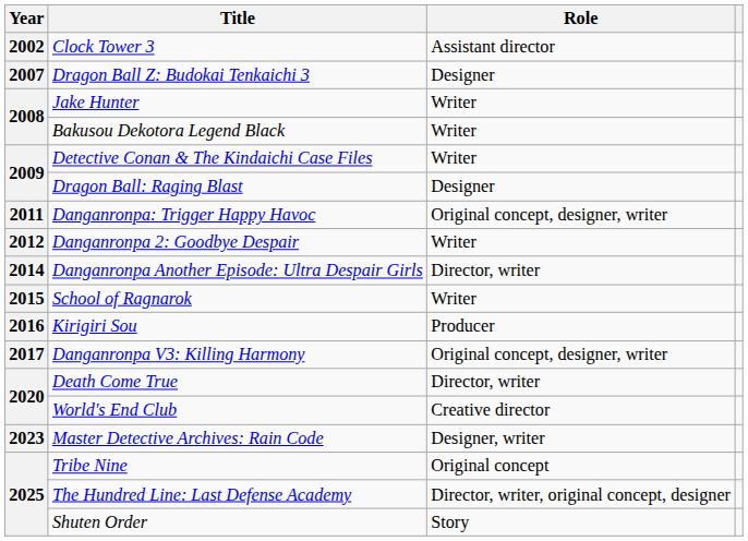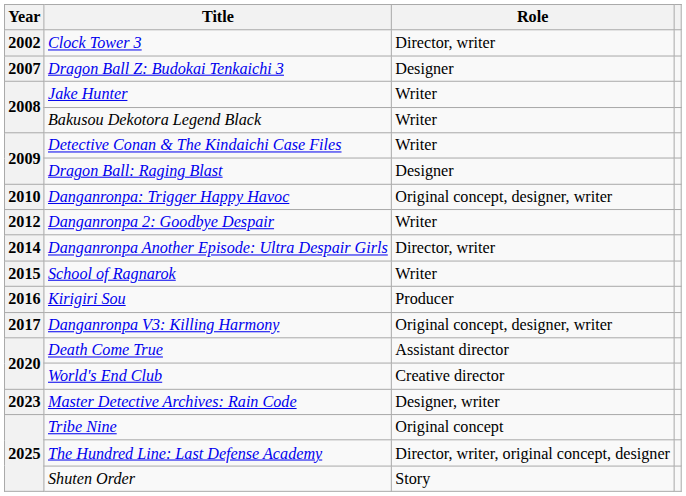Clock Tower 3 | Role: Assistant director -> Director, writer
Danganronpa: Trigger Happy Havoc | Year: 2011 -> 2010
Death Come True | Role: Director, writer -> Assistant director
